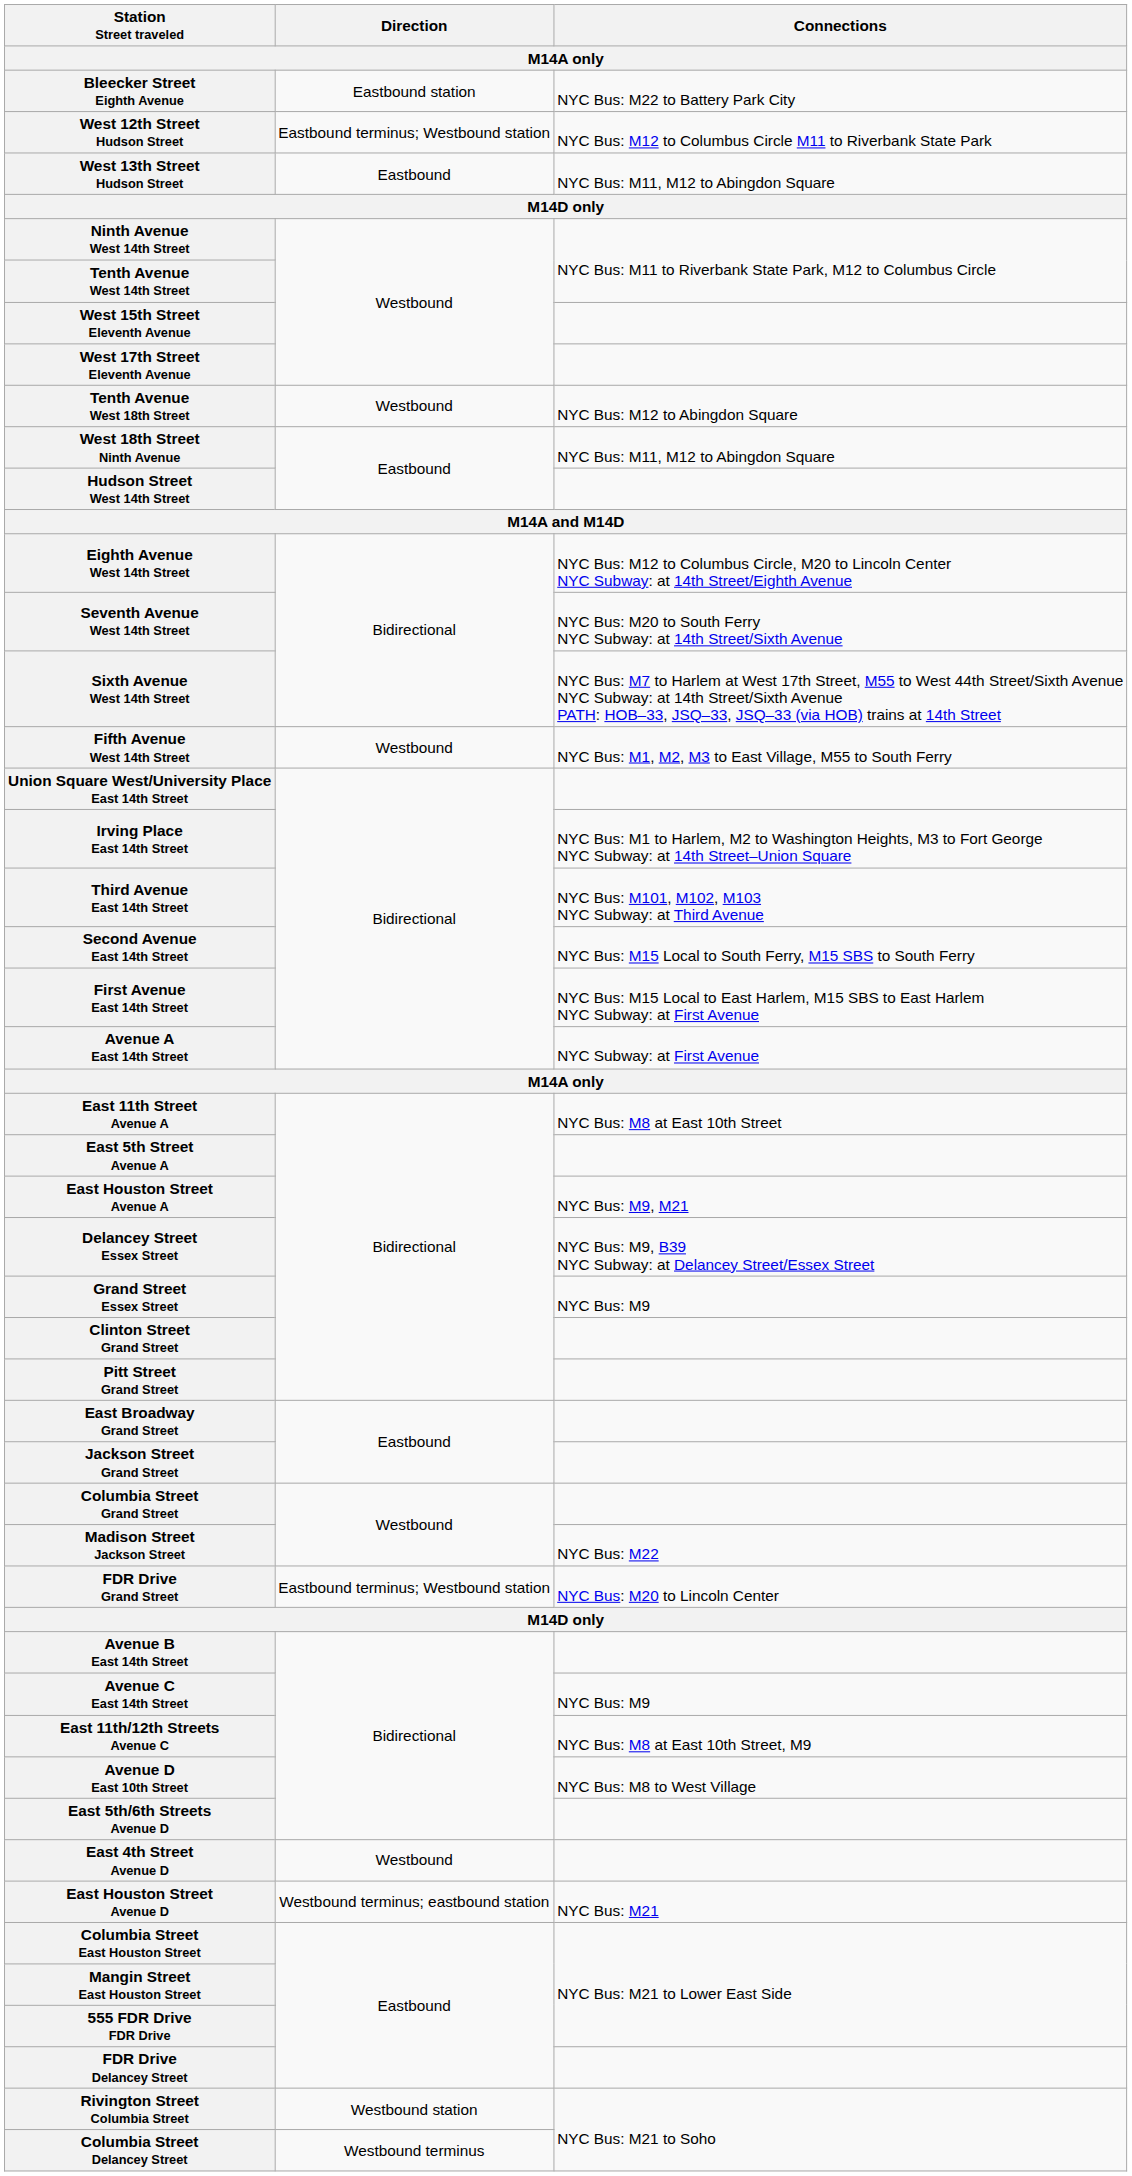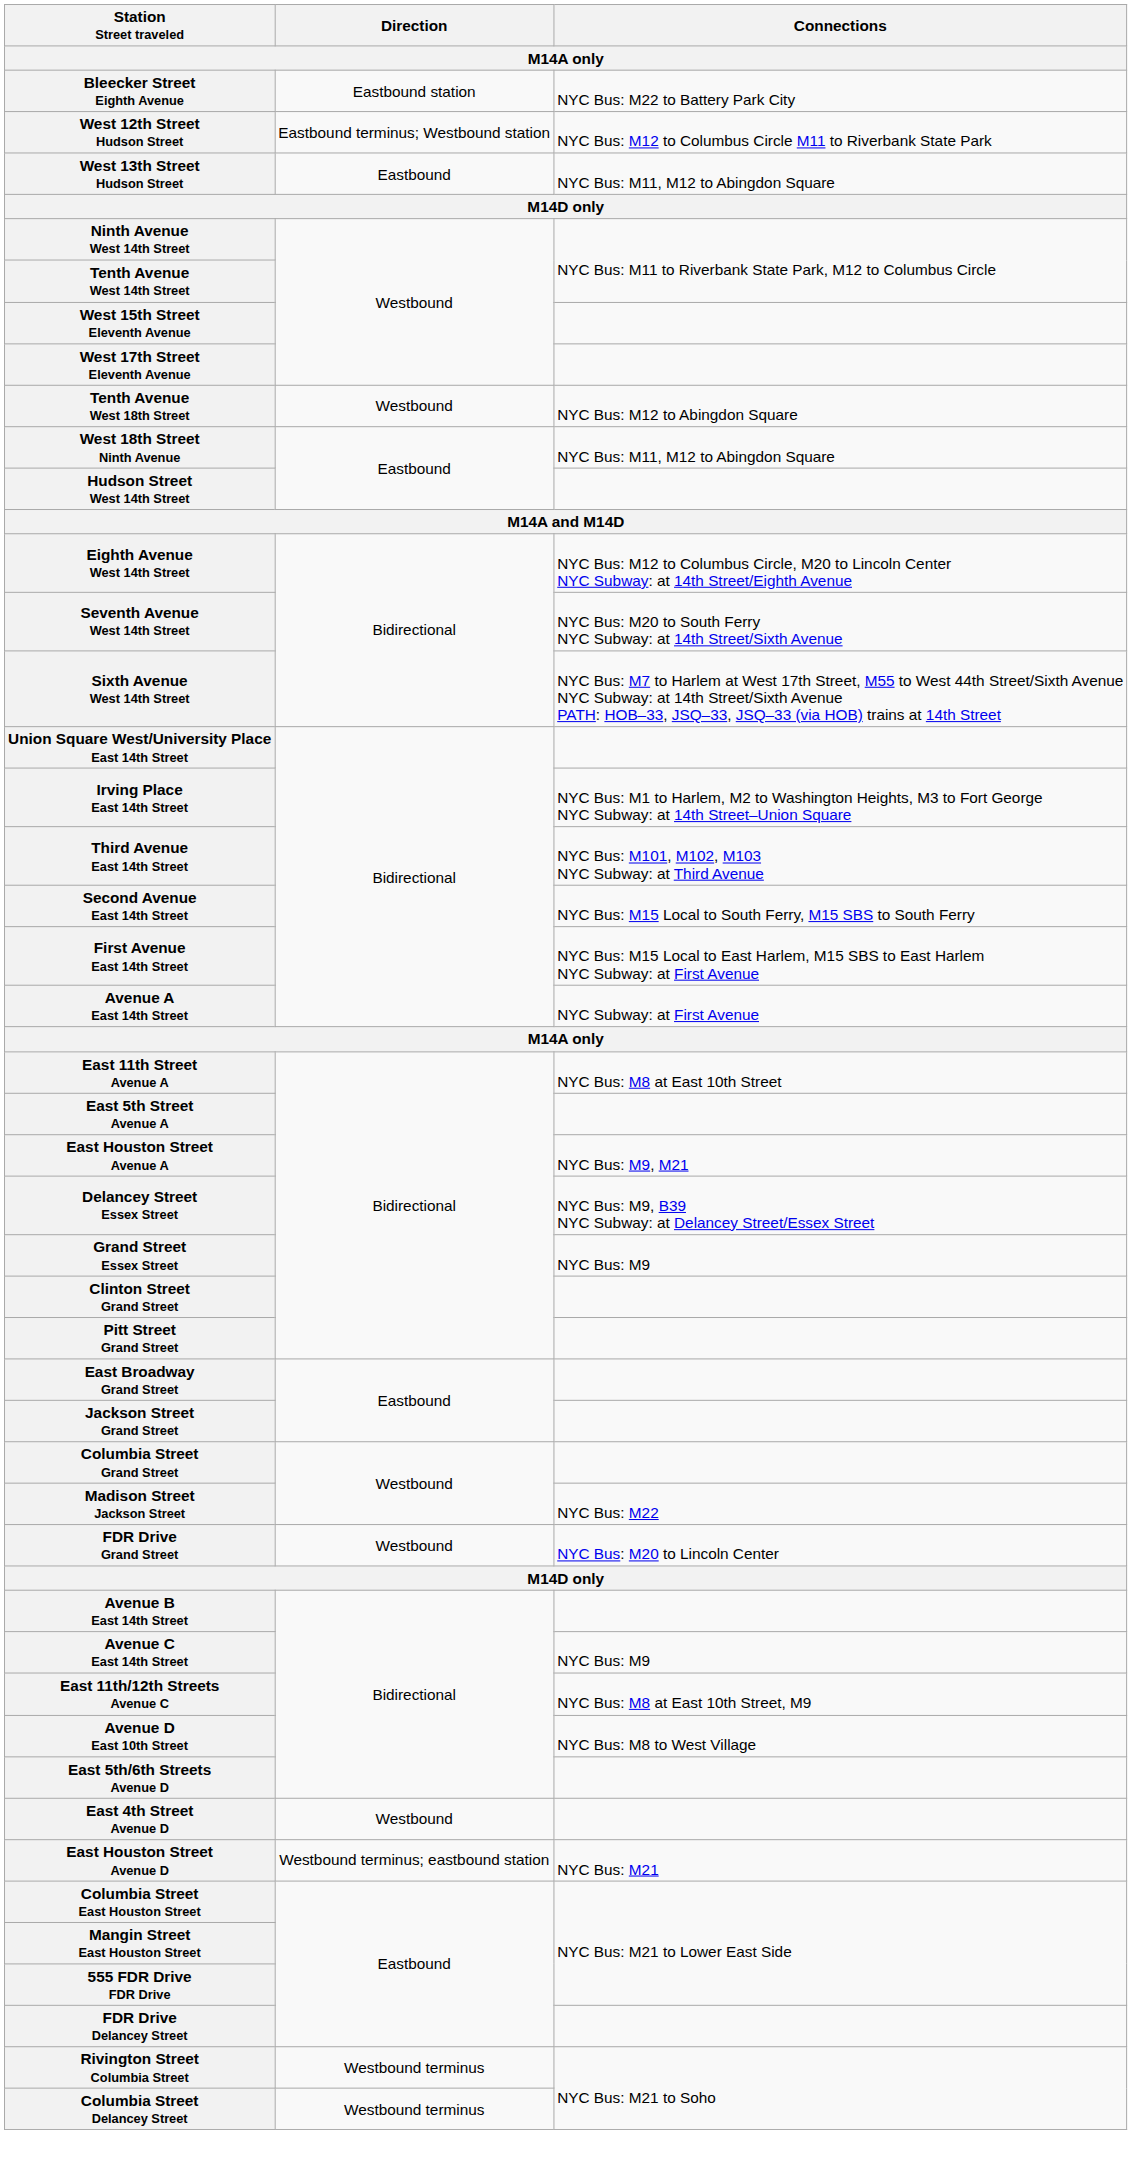- row: Fifth Avenue West 14th Street | Westbound | NYC Bus: M1, M2, M3 to East Village, M55 to South Ferry
FDR Drive Grand Street | Direction: Eastbound terminus; Westbound station -> Westbound
Rivington Street Columbia Street | Direction: Westbound station -> Westbound terminus
